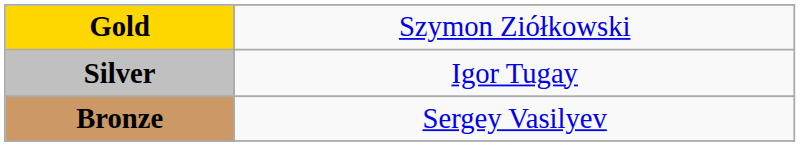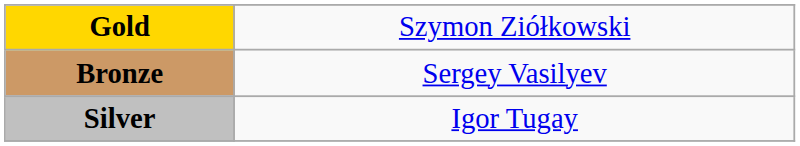rows swapped: Silver <-> Bronze
